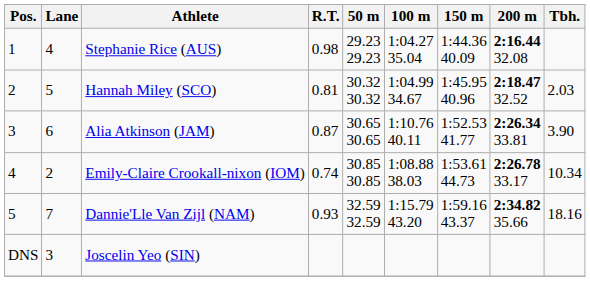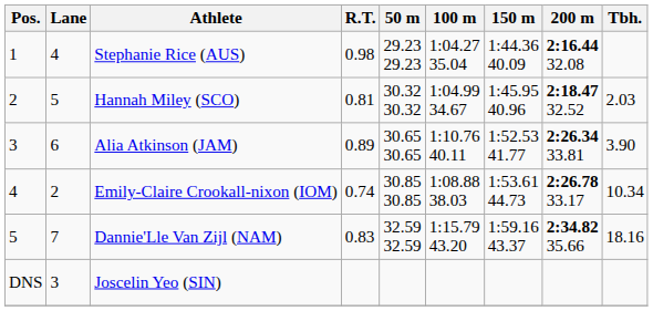Alia Atkinson (JAM) | R.T.: 0.87 -> 0.89
Dannie'Lle Van Zijl (NAM) | R.T.: 0.93 -> 0.83
